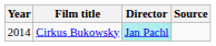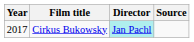Cirkus Bukowsky | Year: 2014 -> 2017
